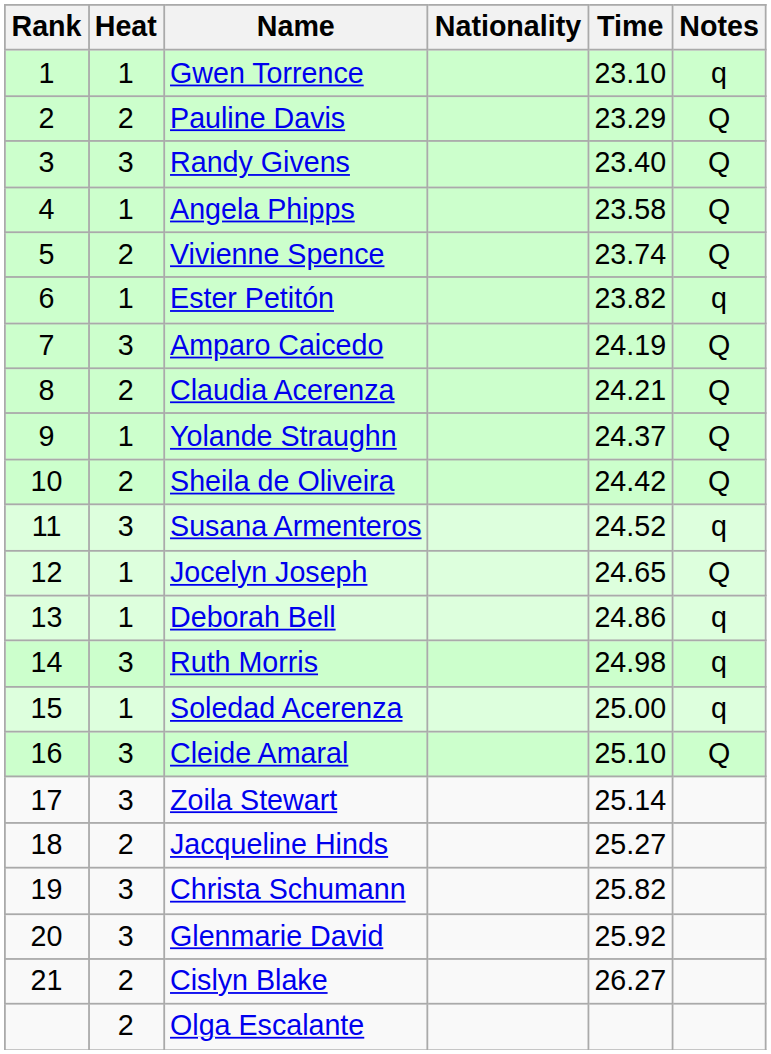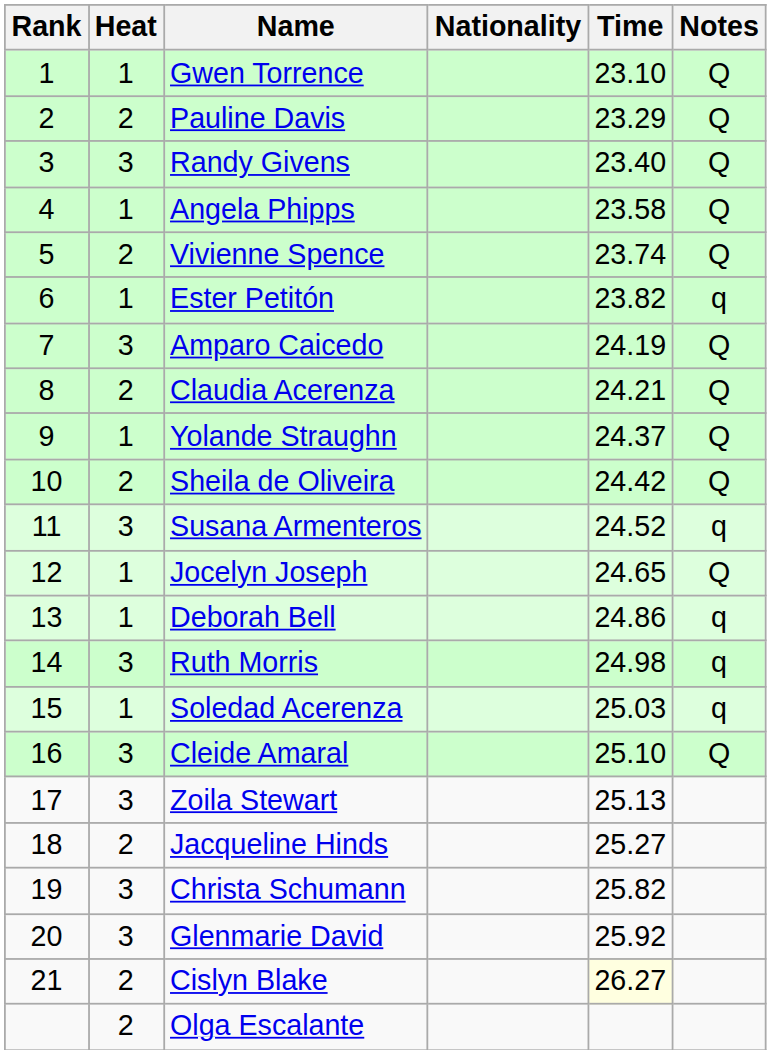Gwen Torrence | Notes: q -> Q
Soledad Acerenza | Time: 25.00 -> 25.03
Zoila Stewart | Time: 25.14 -> 25.13
Cislyn Blake | Time: no background -> lightyellow background
